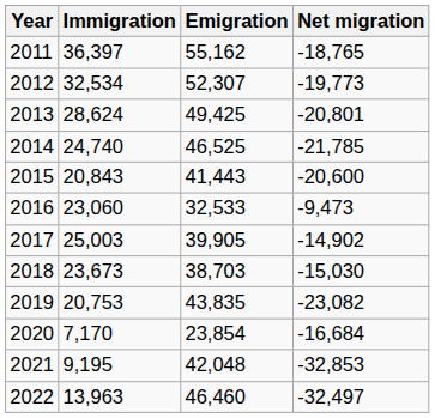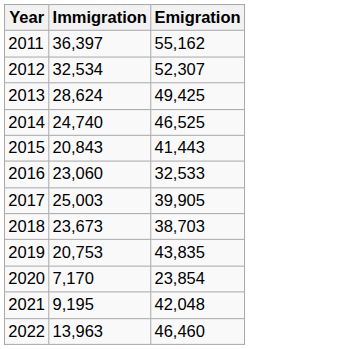- column: Net migration | -18,765 | -19,773 | -20,801 | -21,785 | -20,600 | -9,473 | -14,902 | -15,030 | -23,082 | -16,684 | -32,853 | -32,497
